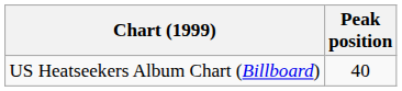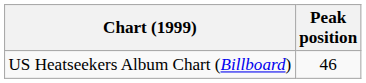US Heatseekers Album Chart (Billboard) | Peak position: 40 -> 46
